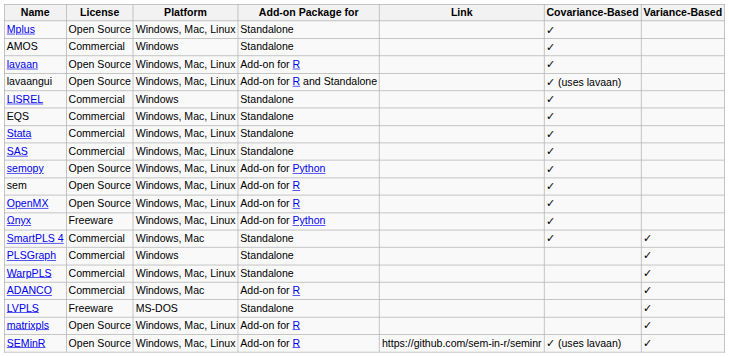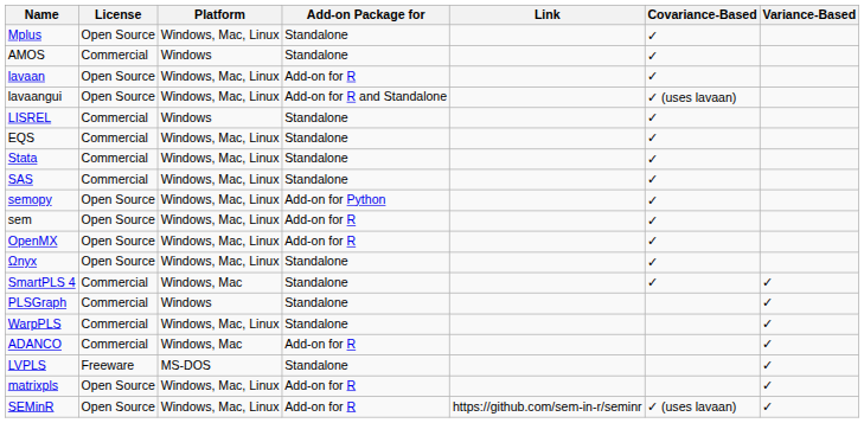Ωnyx | License: Freeware -> Open Source
Ωnyx | Add-on Package for: Add-on for Python -> Standalone
